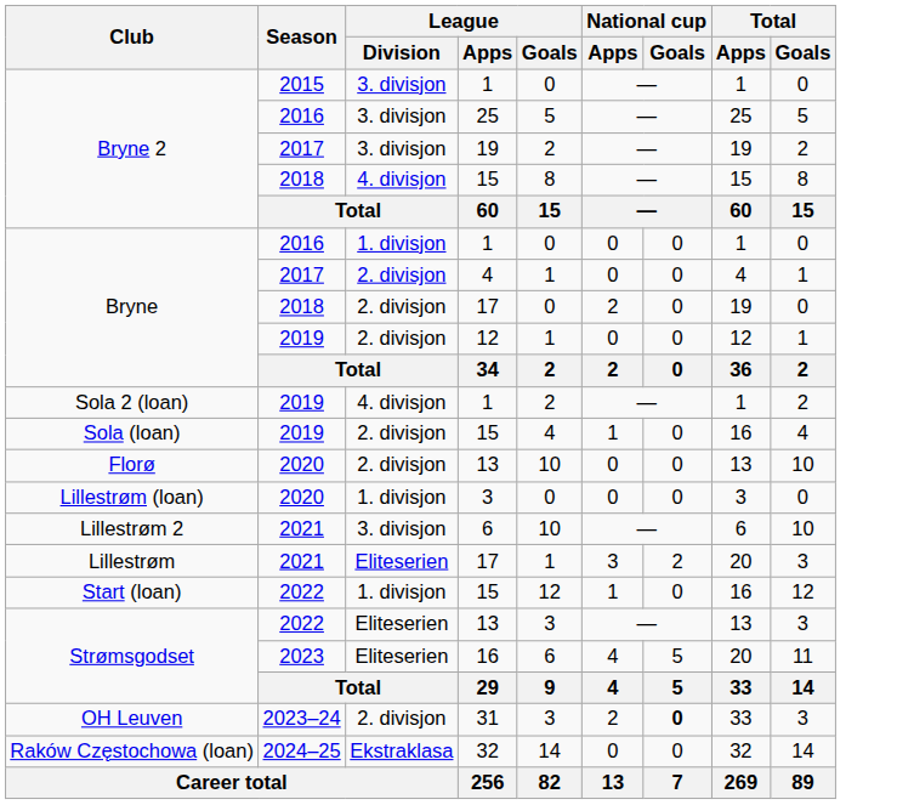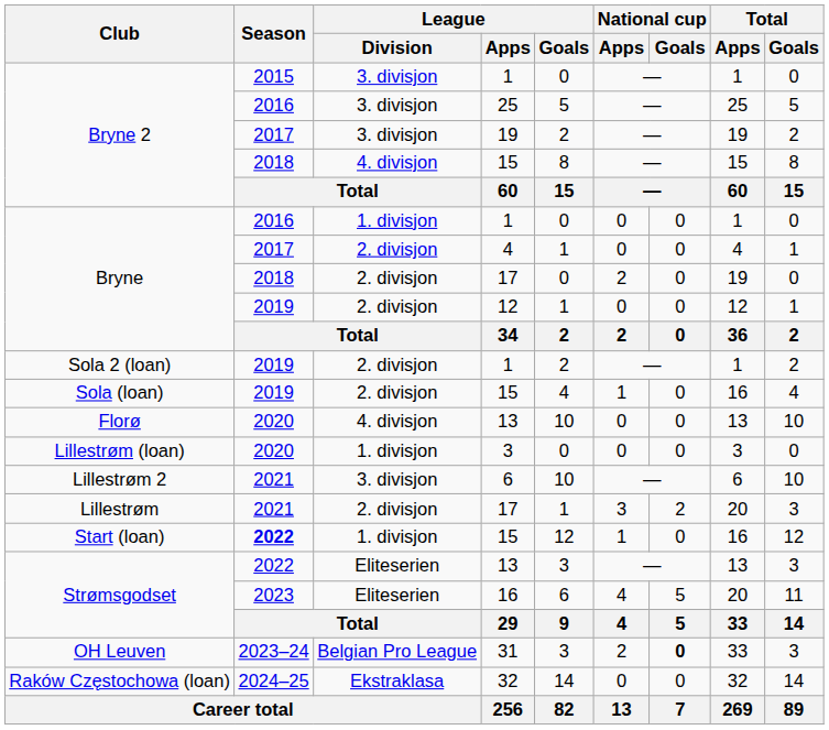Sola 2 (loan) / 1 | League / Division: 4. divisjon -> 2. divisjon
Florø / 13 | League / Division: 2. divisjon -> 4. divisjon
Lillestrøm / 17 | League / Division: Eliteserien -> 2. divisjon
Start (loan) / 15 | Season: normal -> bold
31 | League / Division: 2. divisjon -> Belgian Pro League
